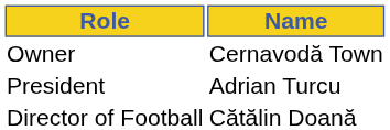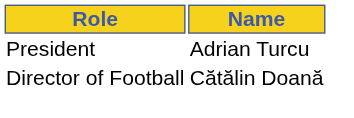- row: Owner | Cernavodă Town
